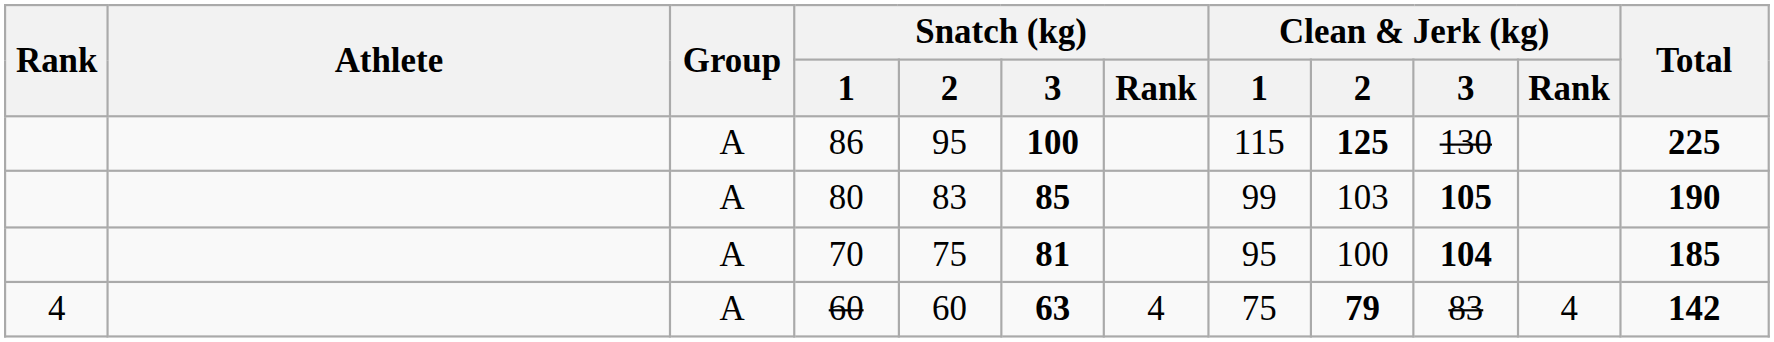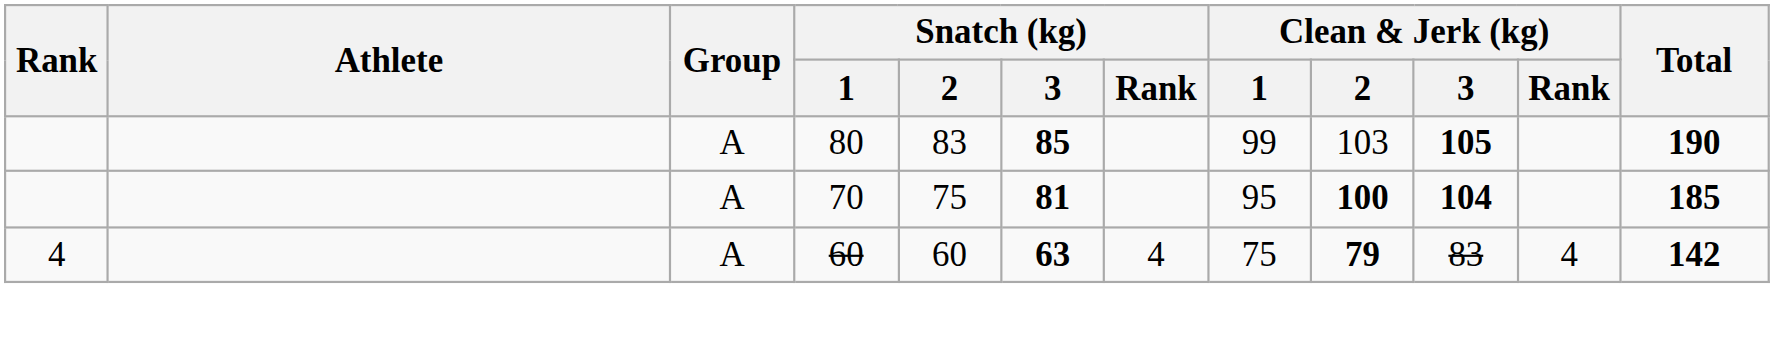- row: A | 86 | 95 | 100 | 115 | 125 | 130 | 225
70 | Clean & Jerk (kg) / 2: normal -> bold
